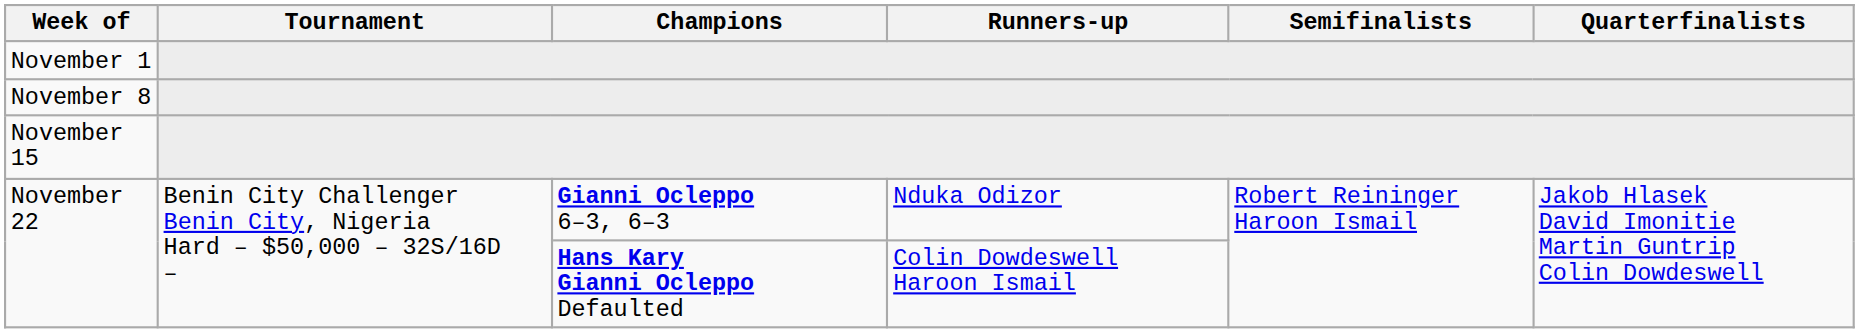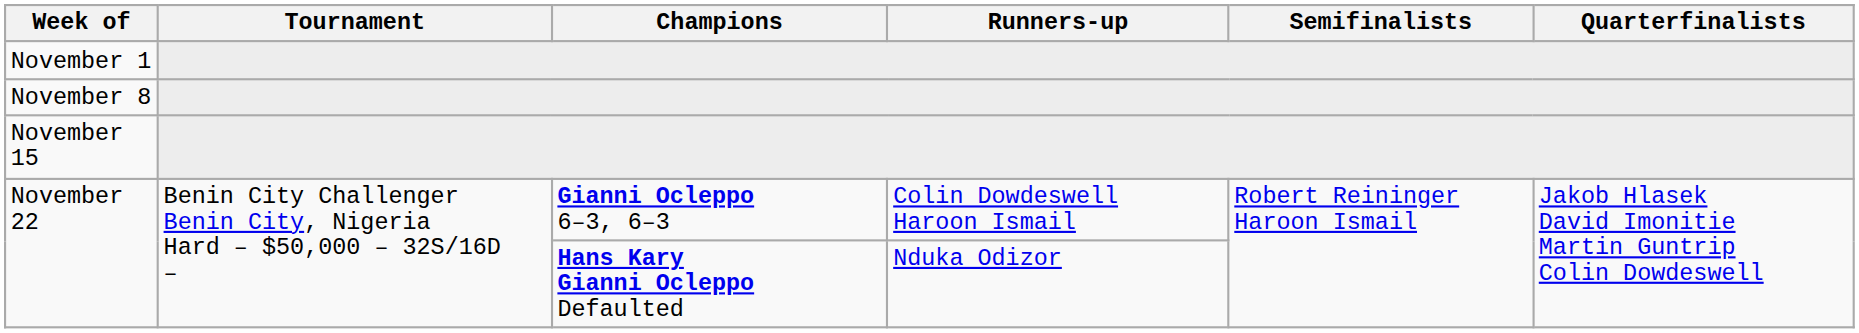November 22 / Gianni Ocleppo 6–3, 6–3 | Runners-up: Nduka Odizor -> Colin Dowdeswell Haroon Ismail
November 22 / Hans Kary Gianni Ocleppo Defaulted | Runners-up: Colin Dowdeswell Haroon Ismail -> Nduka Odizor
